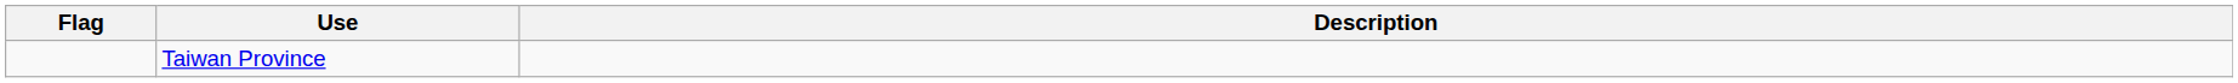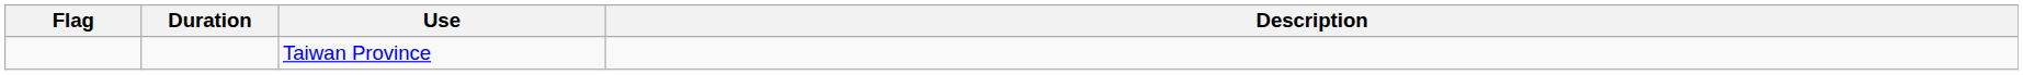+ column: Duration
